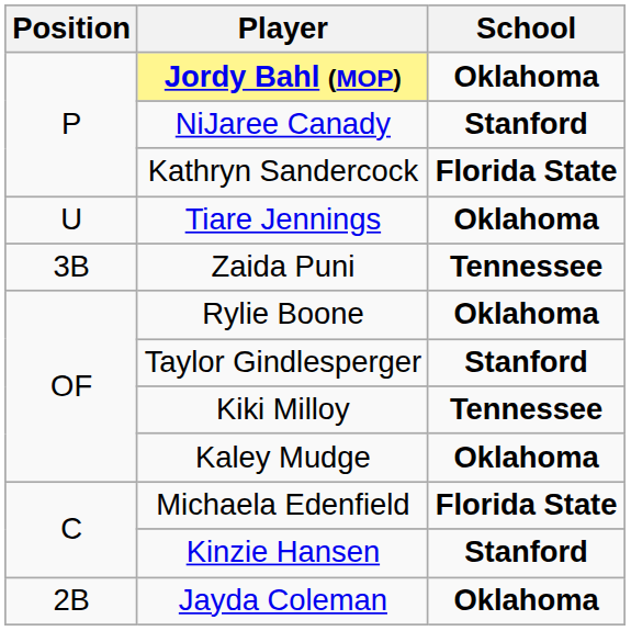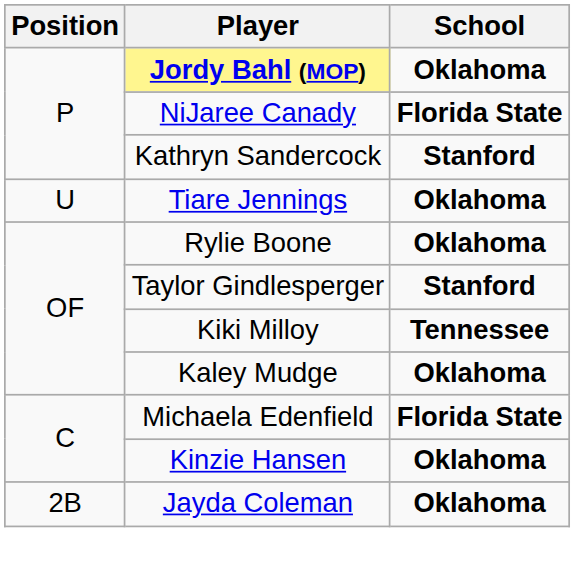NiJaree Canady | School: Stanford -> Florida State
Kathryn Sandercock | School: Florida State -> Stanford
- row: 3B | Zaida Puni | Tennessee
Kinzie Hansen | School: Stanford -> Oklahoma
